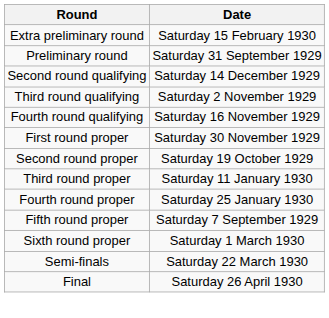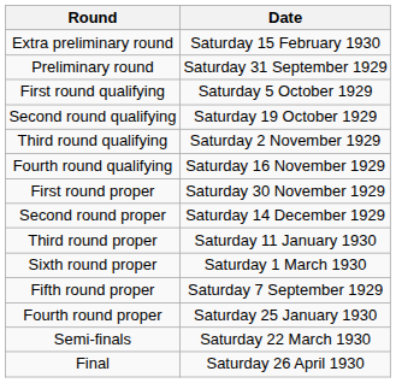+ row: First round qualifying | Saturday 5 October 1929
Second round qualifying | Date: Saturday 14 December 1929 -> Saturday 19 October 1929
Second round proper | Date: Saturday 19 October 1929 -> Saturday 14 December 1929
rows swapped: Fourth round proper <-> Sixth round proper
